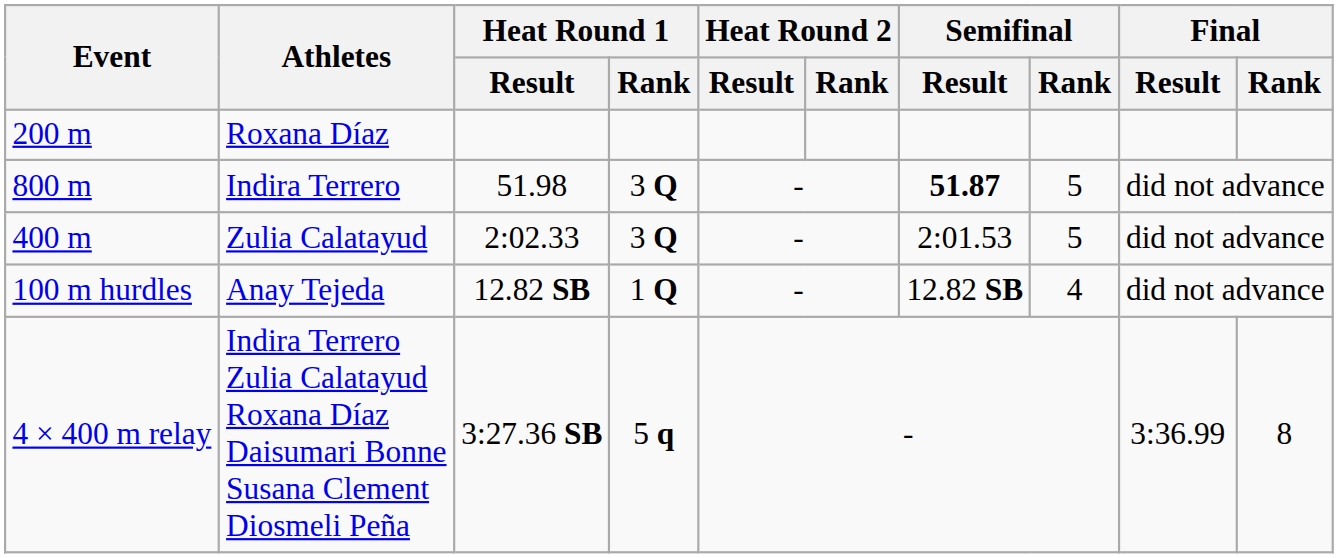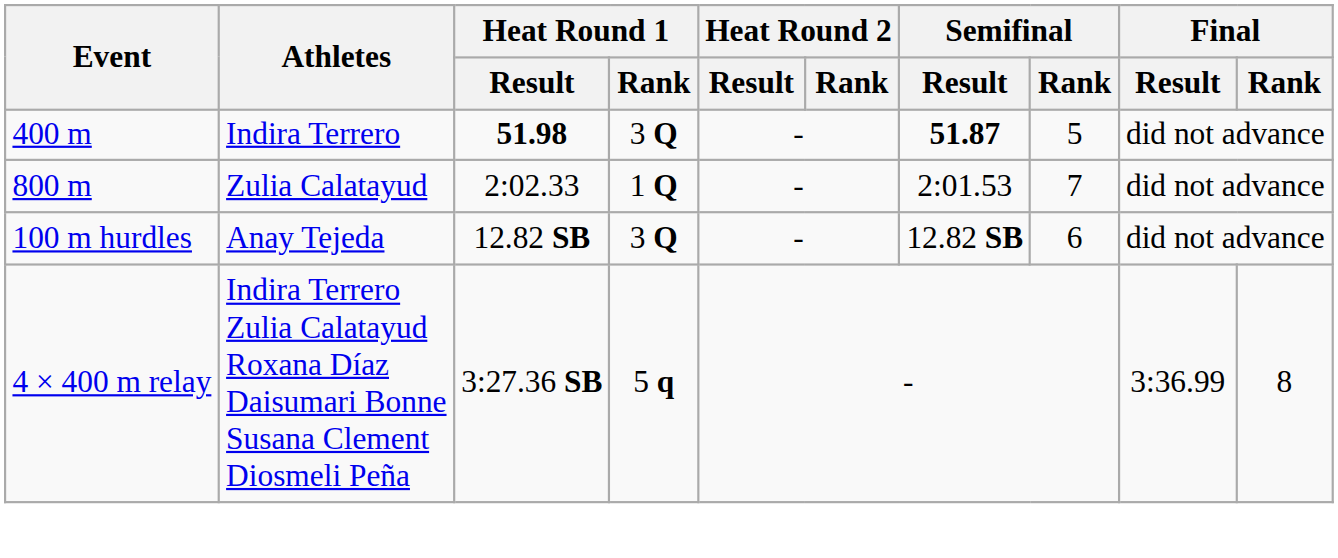- row: 200 m | Roxana Díaz
Indira Terrero | Event: 800 m -> 400 m
Indira Terrero | Heat Round 1 / Result: normal -> bold
Zulia Calatayud | Event: 400 m -> 800 m
Zulia Calatayud | Heat Round 1 / Rank: 3 Q -> 1 Q
Zulia Calatayud | Semifinal / Rank: 5 -> 7
Anay Tejeda | Heat Round 1 / Rank: 1 Q -> 3 Q
Anay Tejeda | Semifinal / Rank: 4 -> 6
